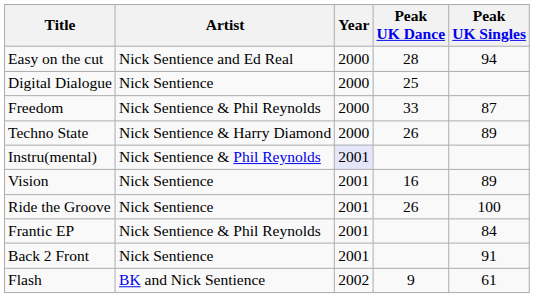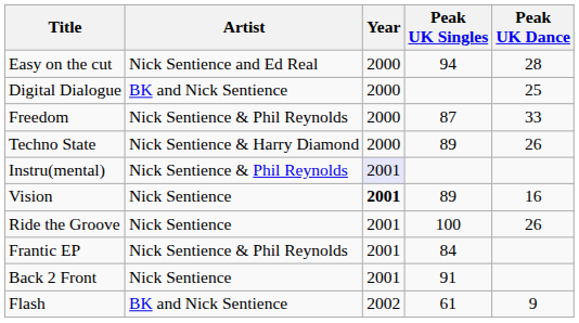columns swapped: Peak UK Singles <-> Peak UK Dance
Digital Dialogue | Artist: Nick Sentience -> BK and Nick Sentience
Vision | Year: normal -> bold
